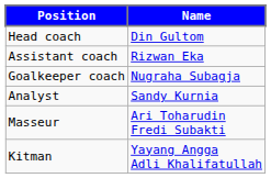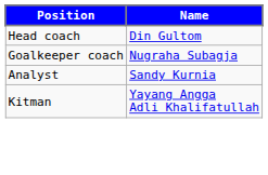- row: Assistant coach | Rizwan Eka
- row: Masseur | Ari Toharudin Fredi Subakti
